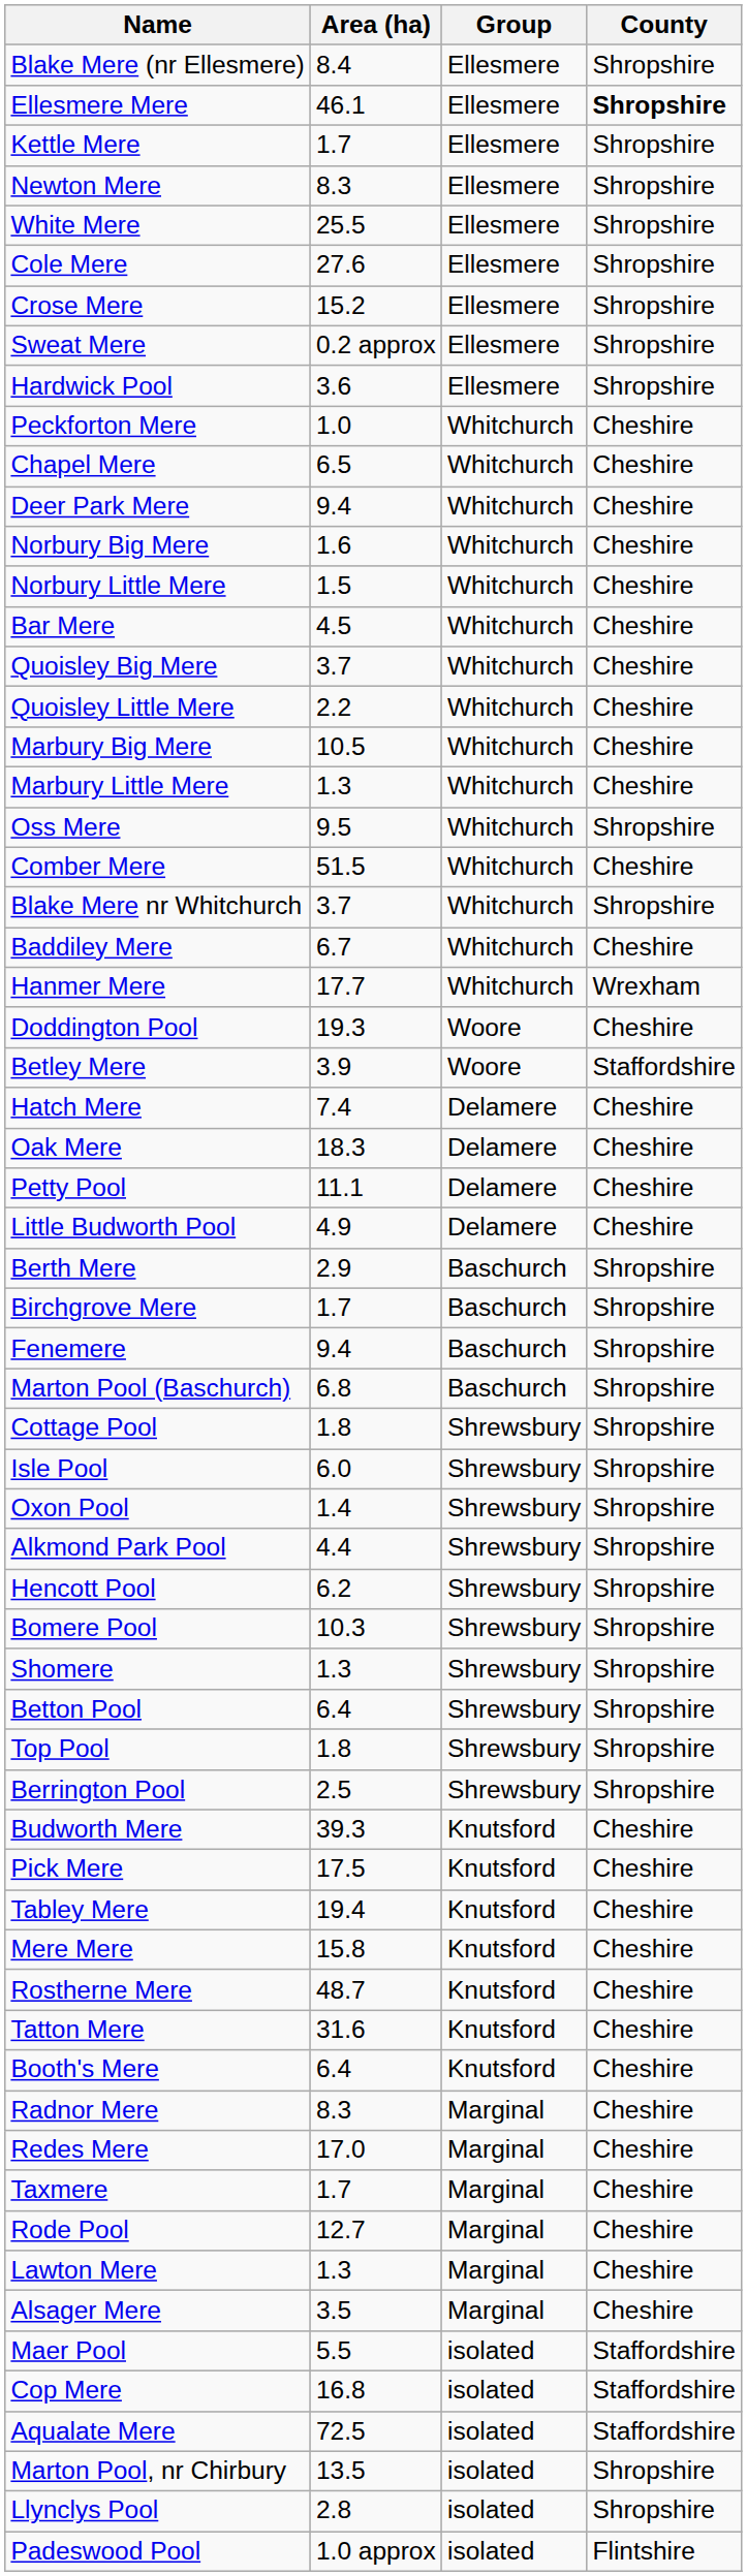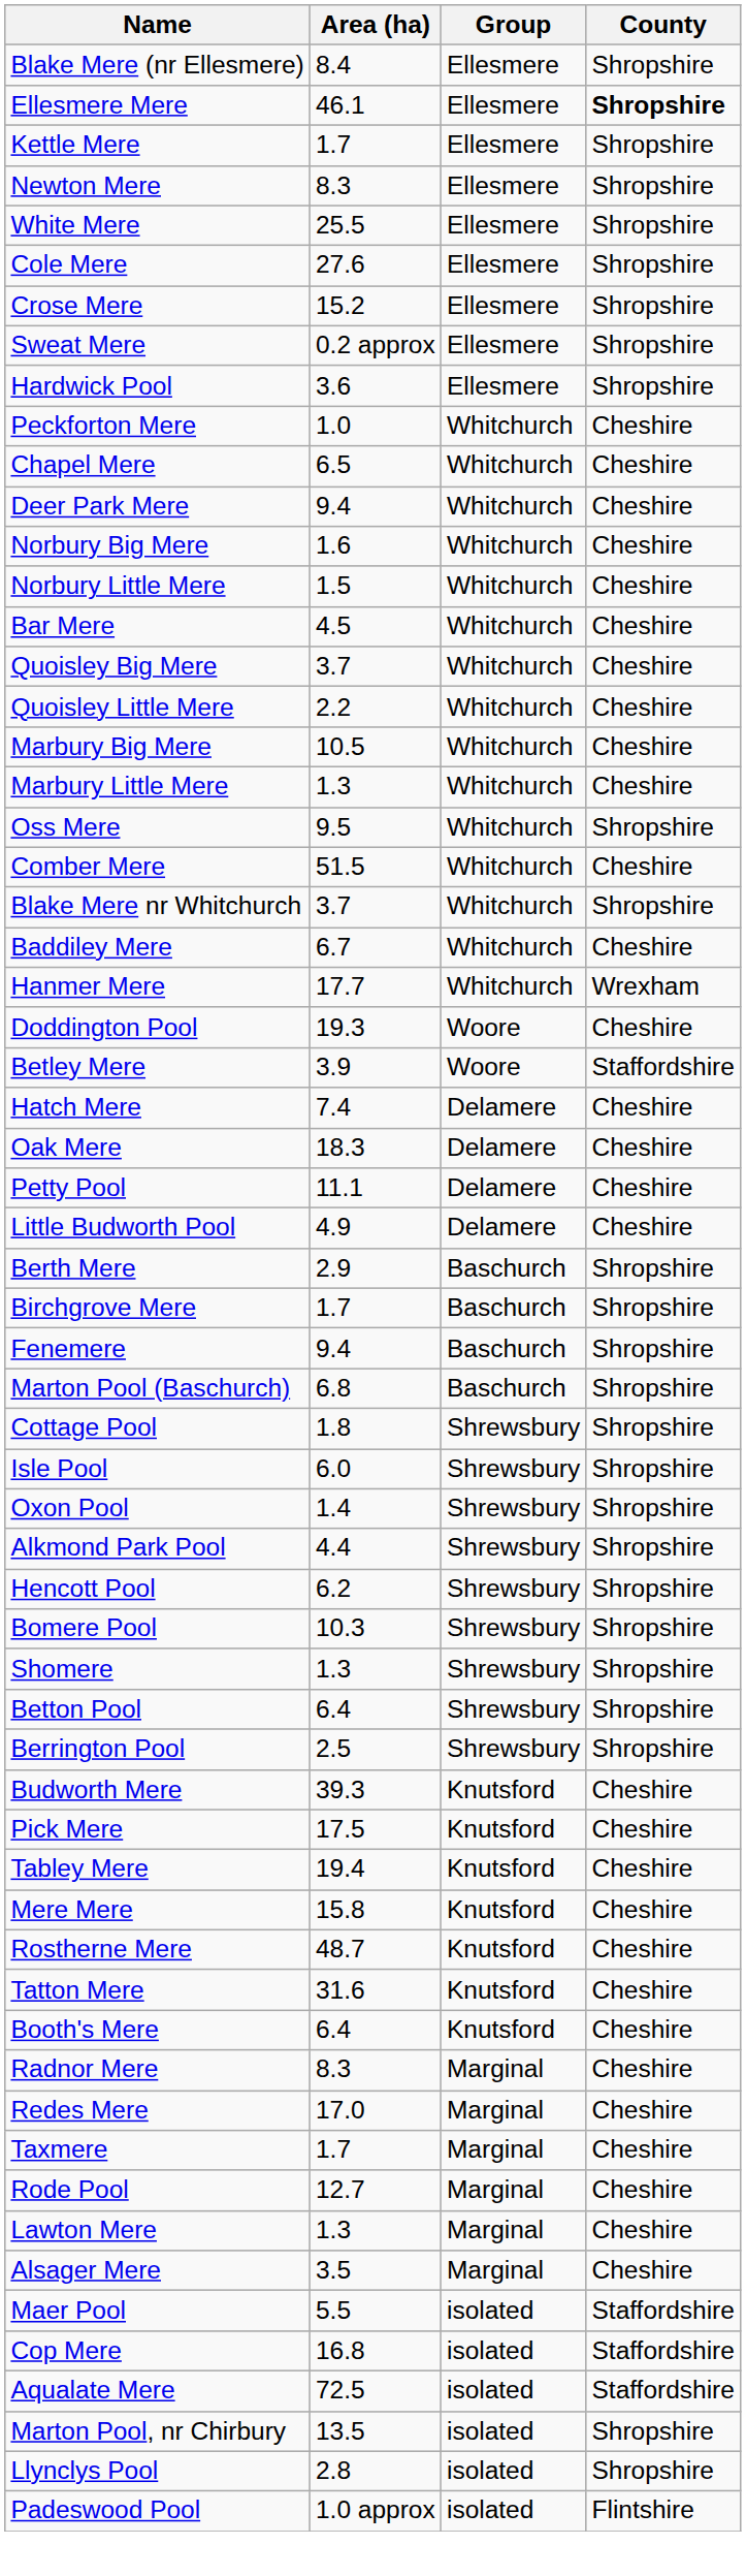- row: Top Pool | 1.8 | Shrewsbury | Shropshire
